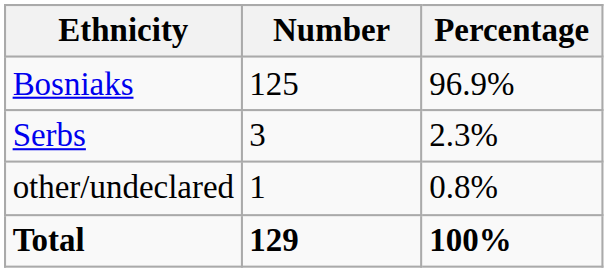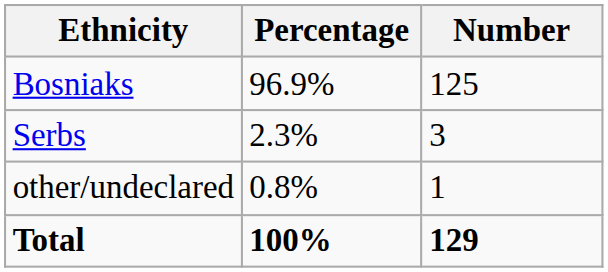columns swapped: Number <-> Percentage
